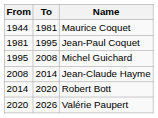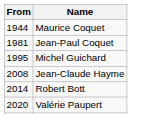- column: To | 1981 | 1995 | 2008 | 2014 | 2020 | 2026
